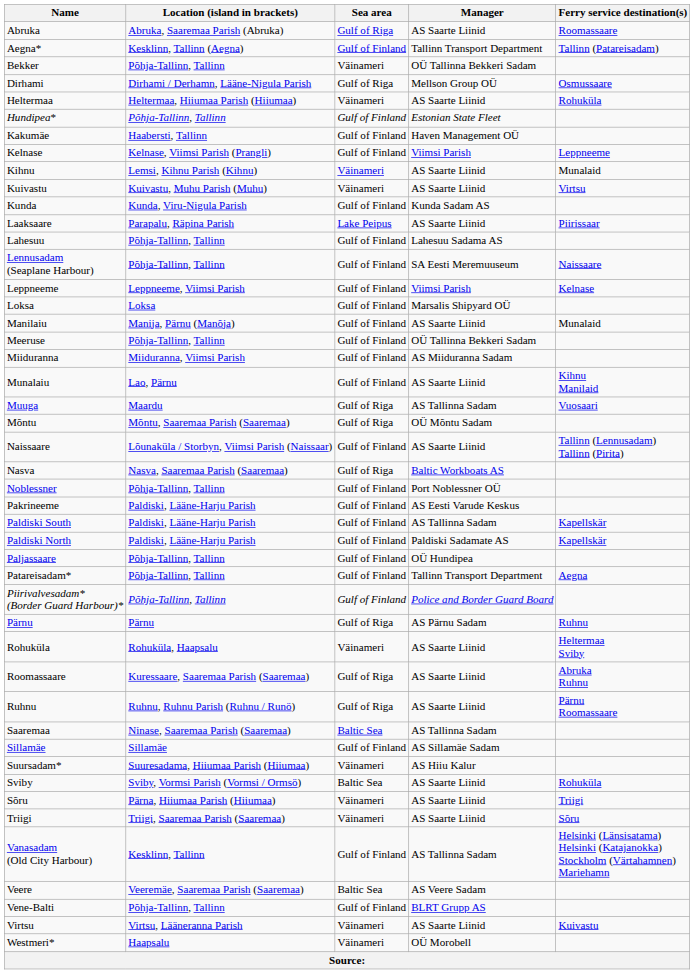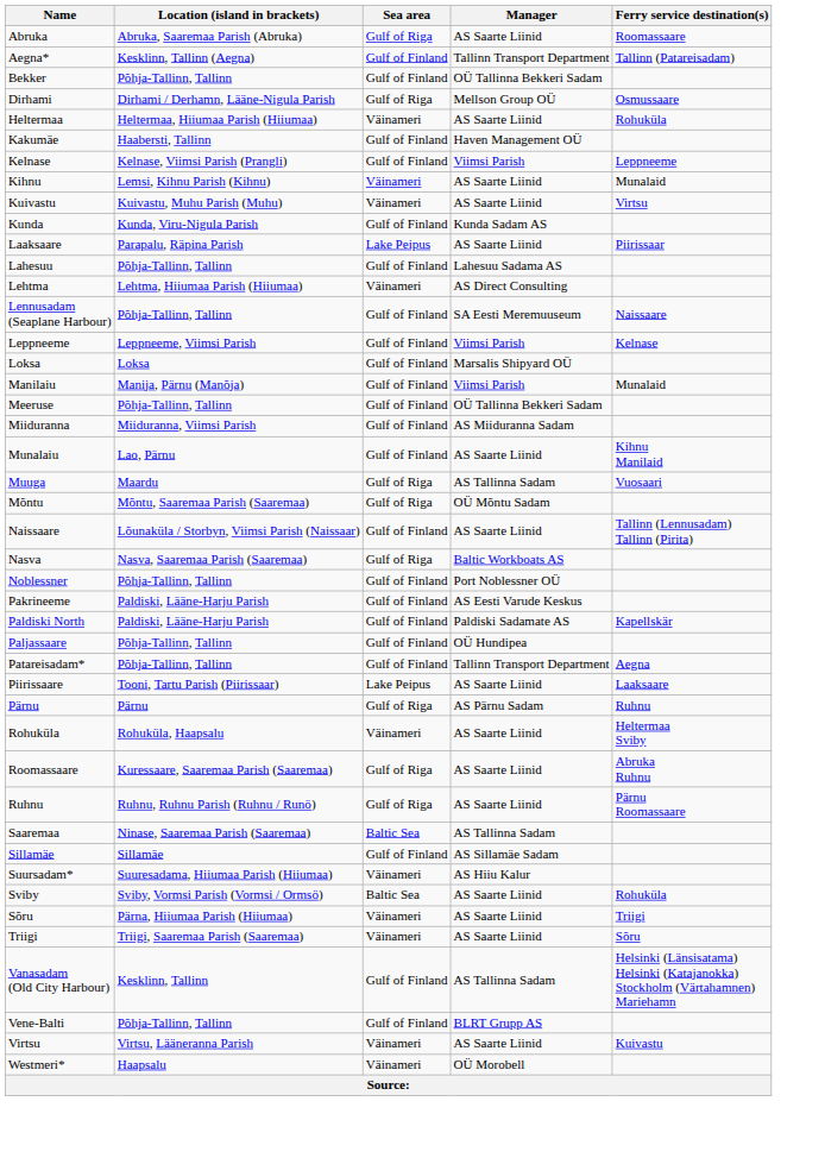Bekker | Sea area: Väinameri -> Gulf of Finland
- row: Hundipea* | Põhja-Tallinn, Tallinn | Gulf of Finland | Estonian State Fleet
+ row: Lehtma | Lehtma, Hiiumaa Parish (Hiiumaa) | Väinameri | AS Direct Consulting
Manilaiu | Manager: AS Saarte Liinid -> Viimsi Parish
- row: Paldiski South | Paldiski, Lääne-Harju Parish | Gulf of Finland | AS Tallinna Sadam | Kapellskär
+ row: Piirissaare | Tooni, Tartu Parish (Piirissaar) | Lake Peipus | AS Saarte Liinid | Laaksaare
- row: Piirivalvesadam* (Border Guard Harbour)* | Põhja-Tallinn, Tallinn | Gulf of Finland | Police and Border Guard Board
- row: Veere | Veeremäe, Saaremaa Parish (Saaremaa) | Baltic Sea | AS Veere Sadam
